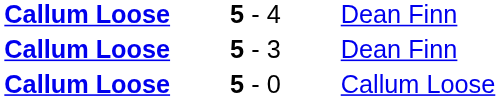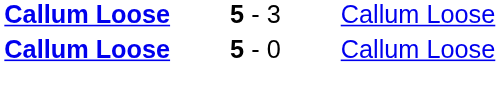- row: Callum Loose | 5 - 4 | Dean Finn
5 - 3 | column 3: Dean Finn -> Callum Loose
